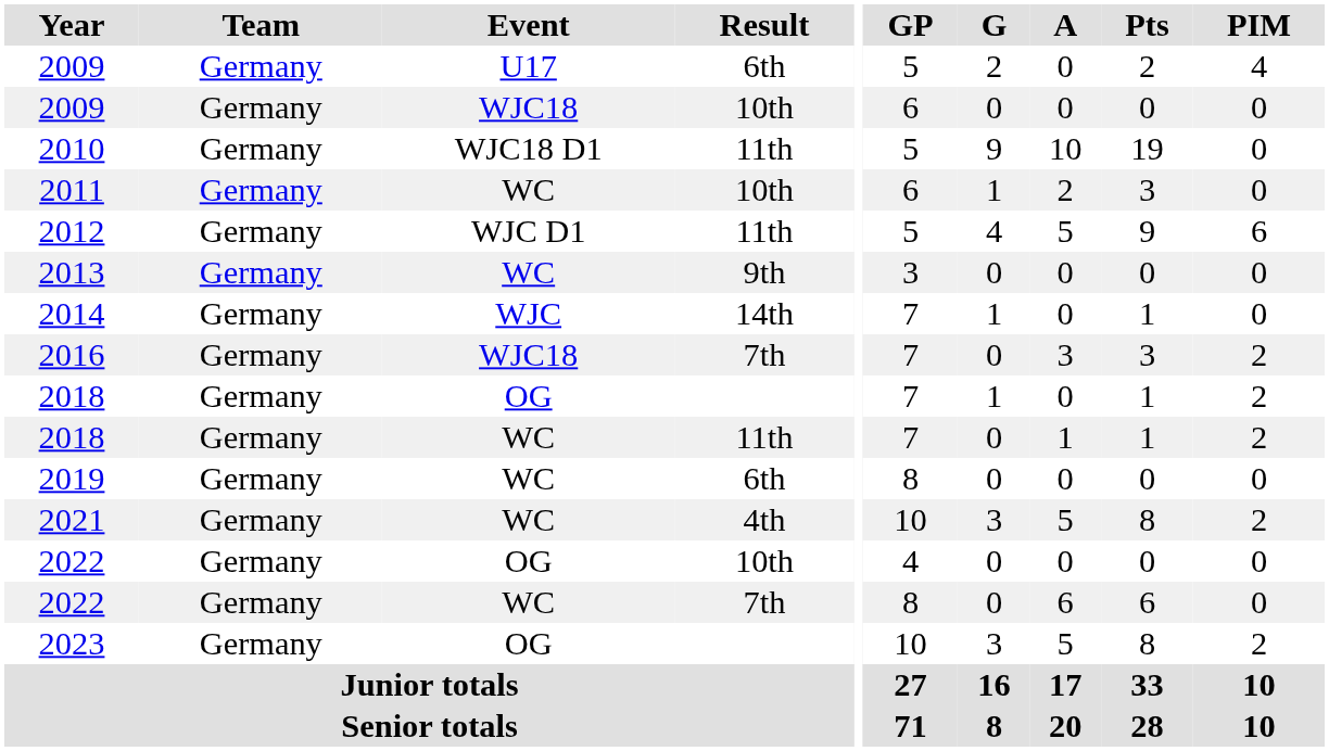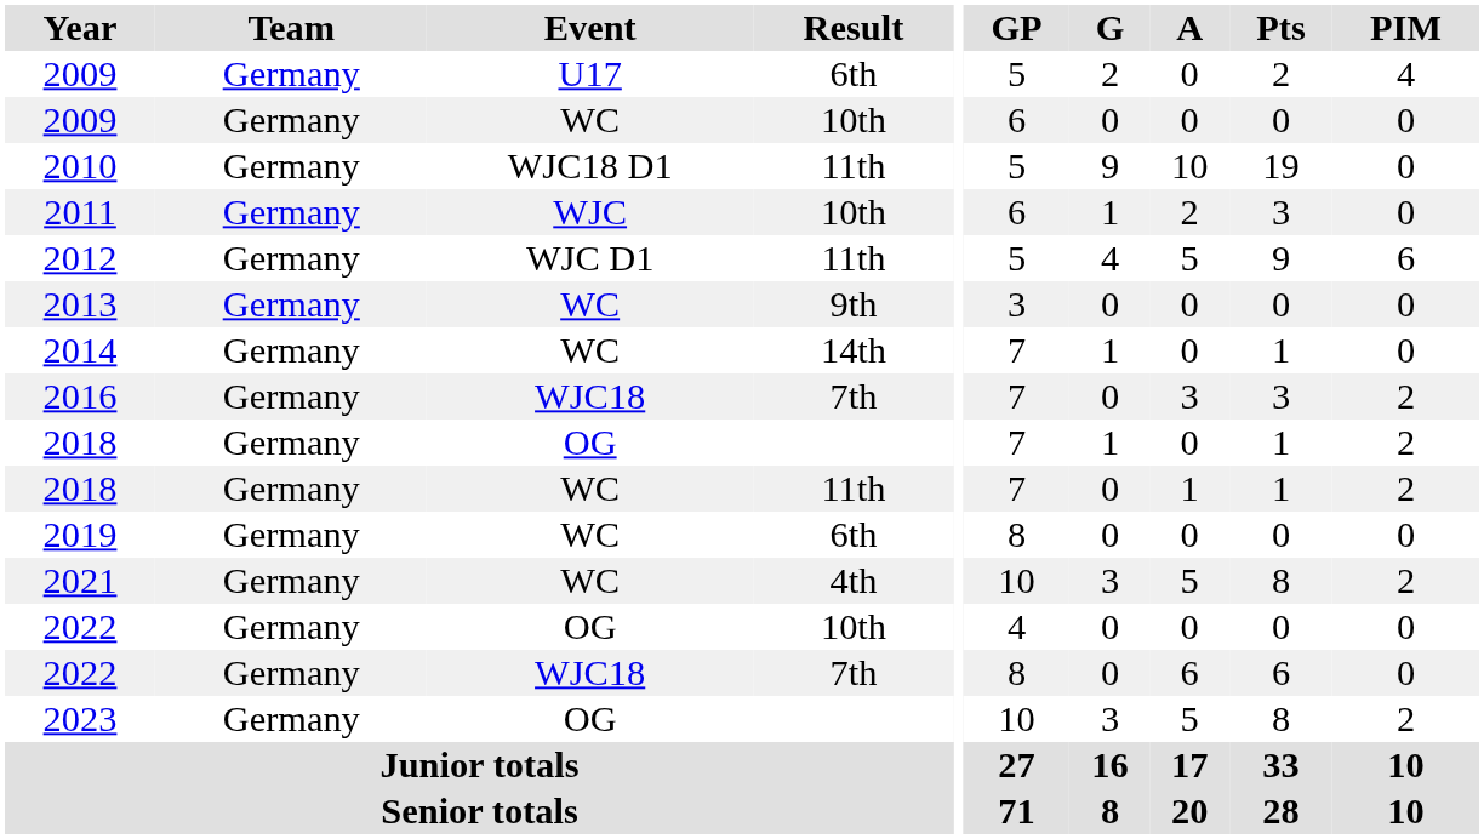2009 / 10th | Event: WJC18 -> WC
2011 | Event: WC -> WJC
2014 | Event: WJC -> WC
2022 / 7th | Event: WC -> WJC18
